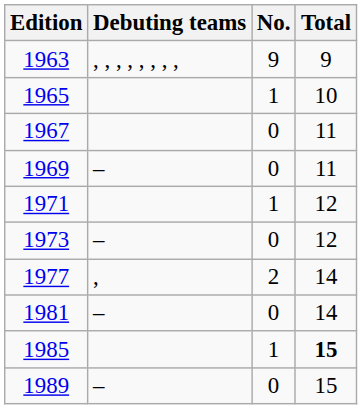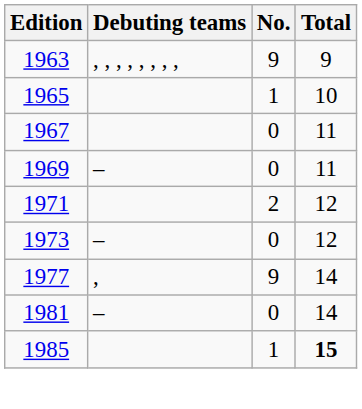1971 | No.: 1 -> 2
1977 | No.: 2 -> 9
- row: 1989 | – | 0 | 15
